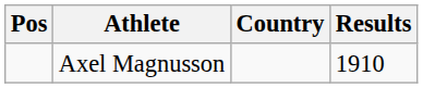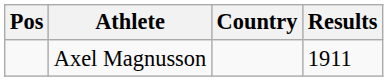Axel Magnusson | Results: 1910 -> 1911
